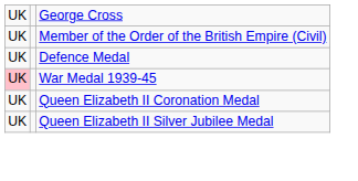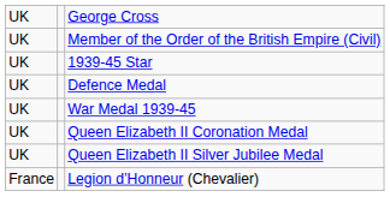+ row: UK | 1939-45 Star
War Medal 1939-45 | column 1: pink background -> no background
+ row: France | Legion d’Honneur (Chevalier)
